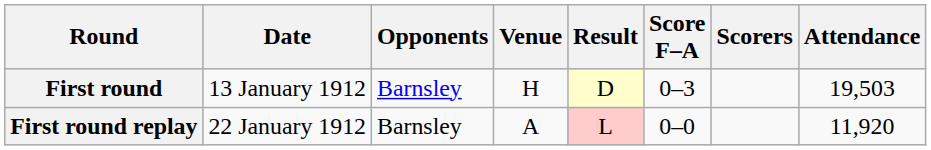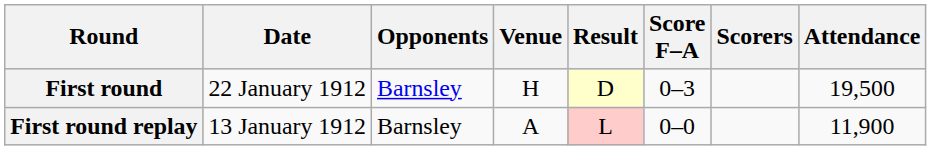First round | Date: 13 January 1912 -> 22 January 1912
First round | Attendance: 19,503 -> 19,500
First round replay | Date: 22 January 1912 -> 13 January 1912
First round replay | Attendance: 11,920 -> 11,900
